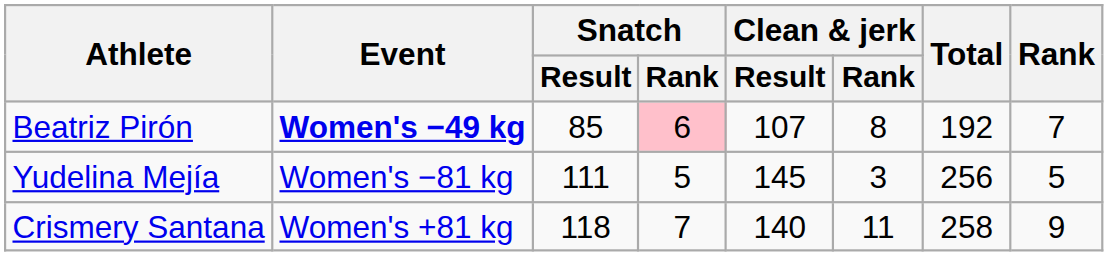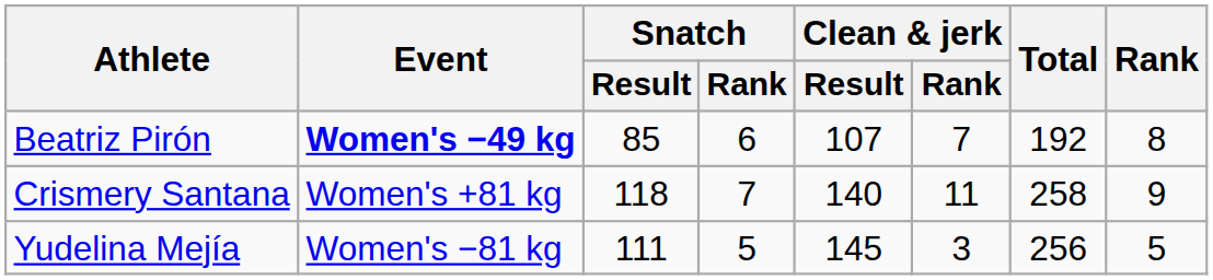Beatriz Pirón | Snatch / Rank: pink background -> no background
Beatriz Pirón | Clean & jerk / Rank: 8 -> 7
Beatriz Pirón | Rank: 7 -> 8
rows swapped: Yudelina Mejía <-> Crismery Santana
